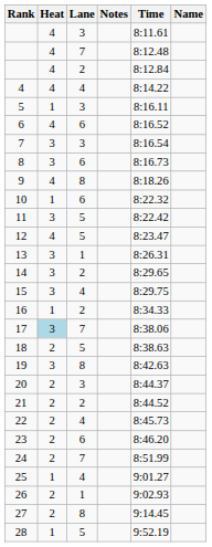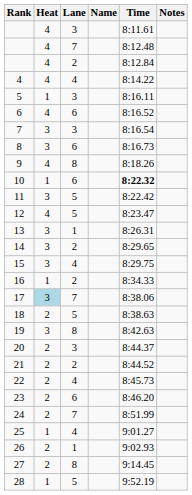columns swapped: Name <-> Notes
10 | Time: normal -> bold
